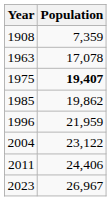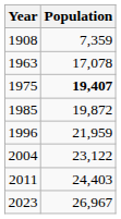1985 | Population: 19,862 -> 19,872
2011 | Population: 24,406 -> 24,403
